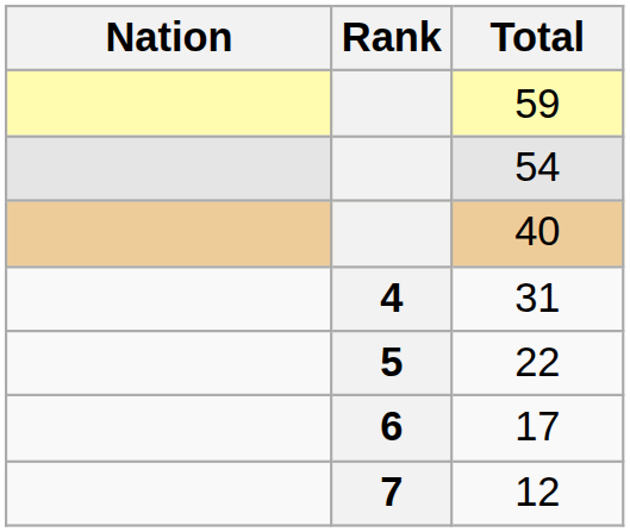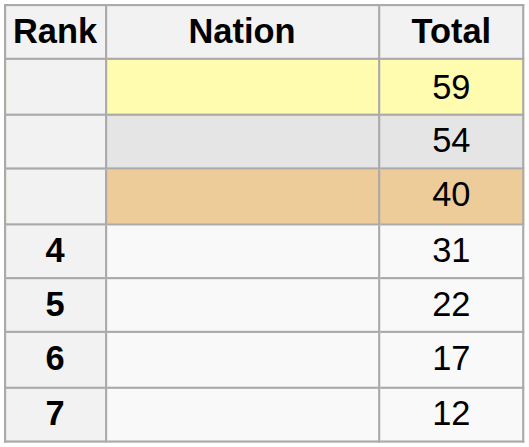columns swapped: Rank <-> Nation
